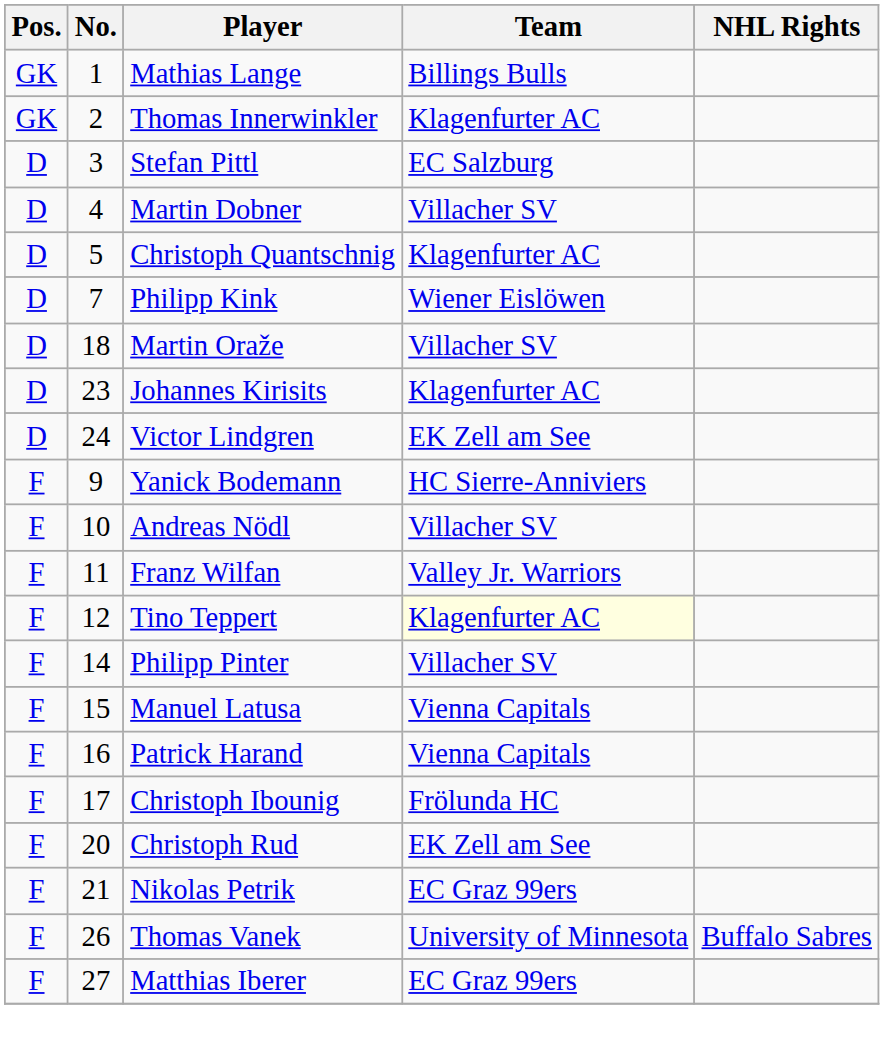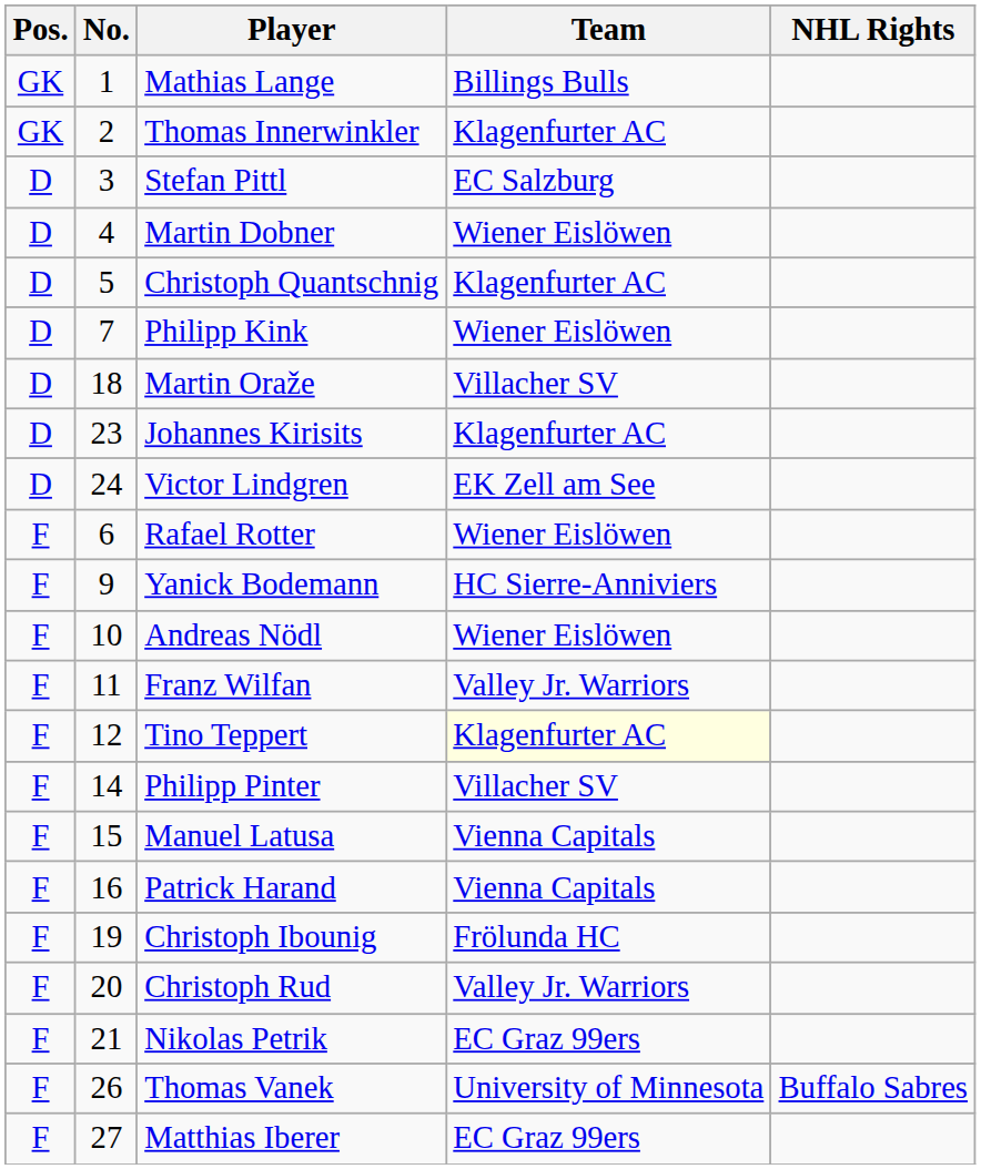Martin Dobner | Team: Villacher SV -> Wiener Eislöwen
+ row: F | 6 | Rafael Rotter | Wiener Eislöwen
Andreas Nödl | Team: Villacher SV -> Wiener Eislöwen
Christoph Ibounig | No.: 17 -> 19
Christoph Rud | Team: EK Zell am See -> Valley Jr. Warriors
